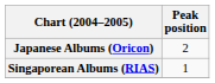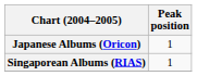Japanese Albums (Oricon) | Peak position: 2 -> 1
